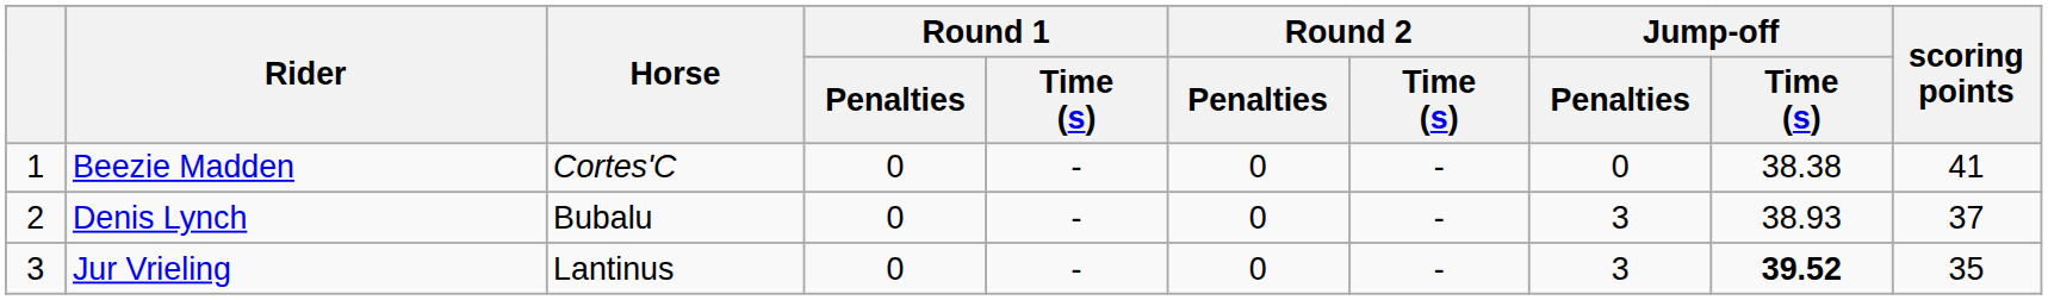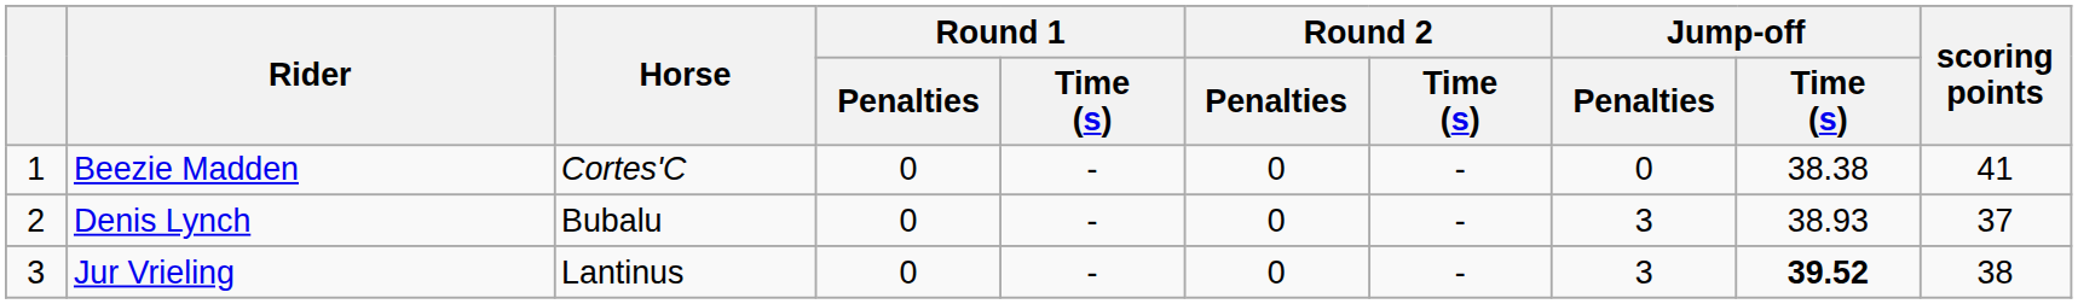Jur Vrieling | scoring points: 35 -> 38
